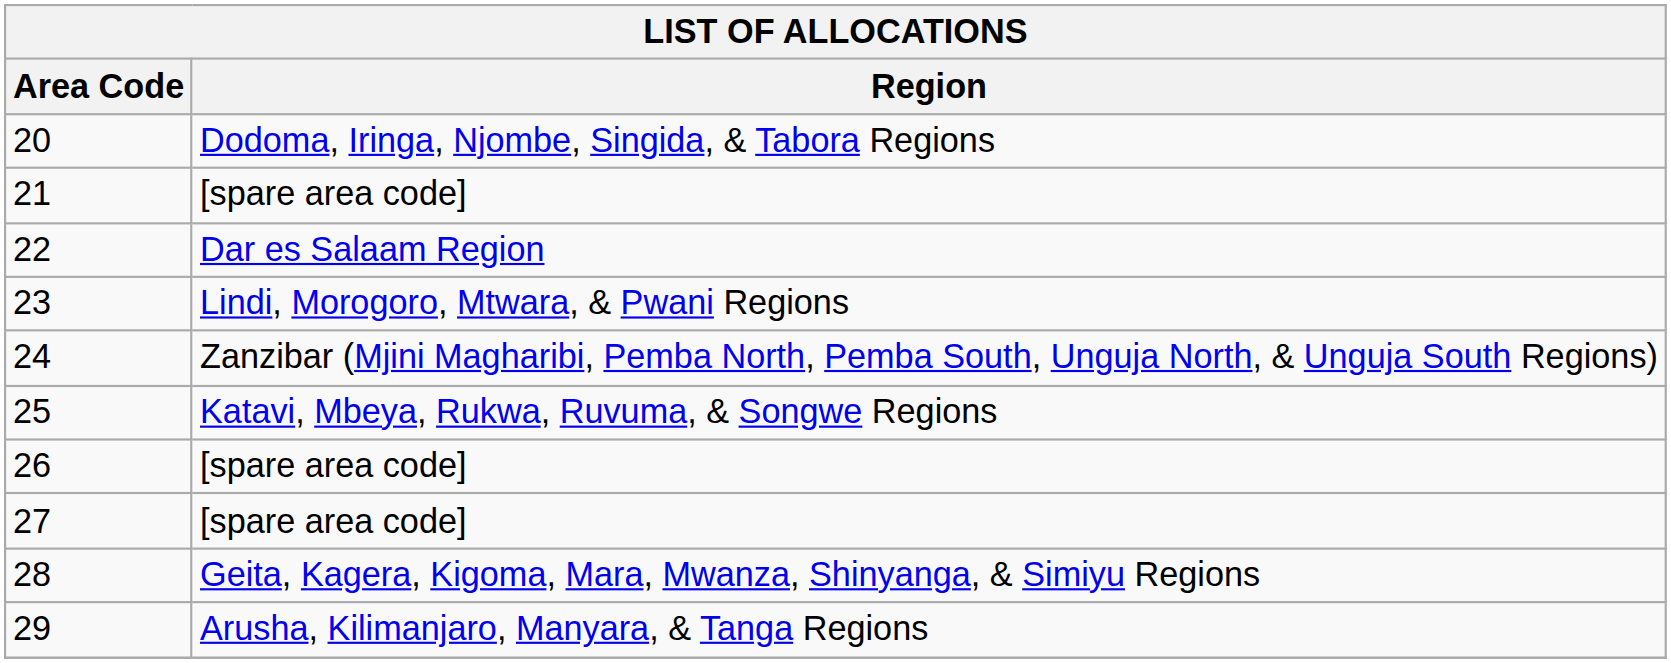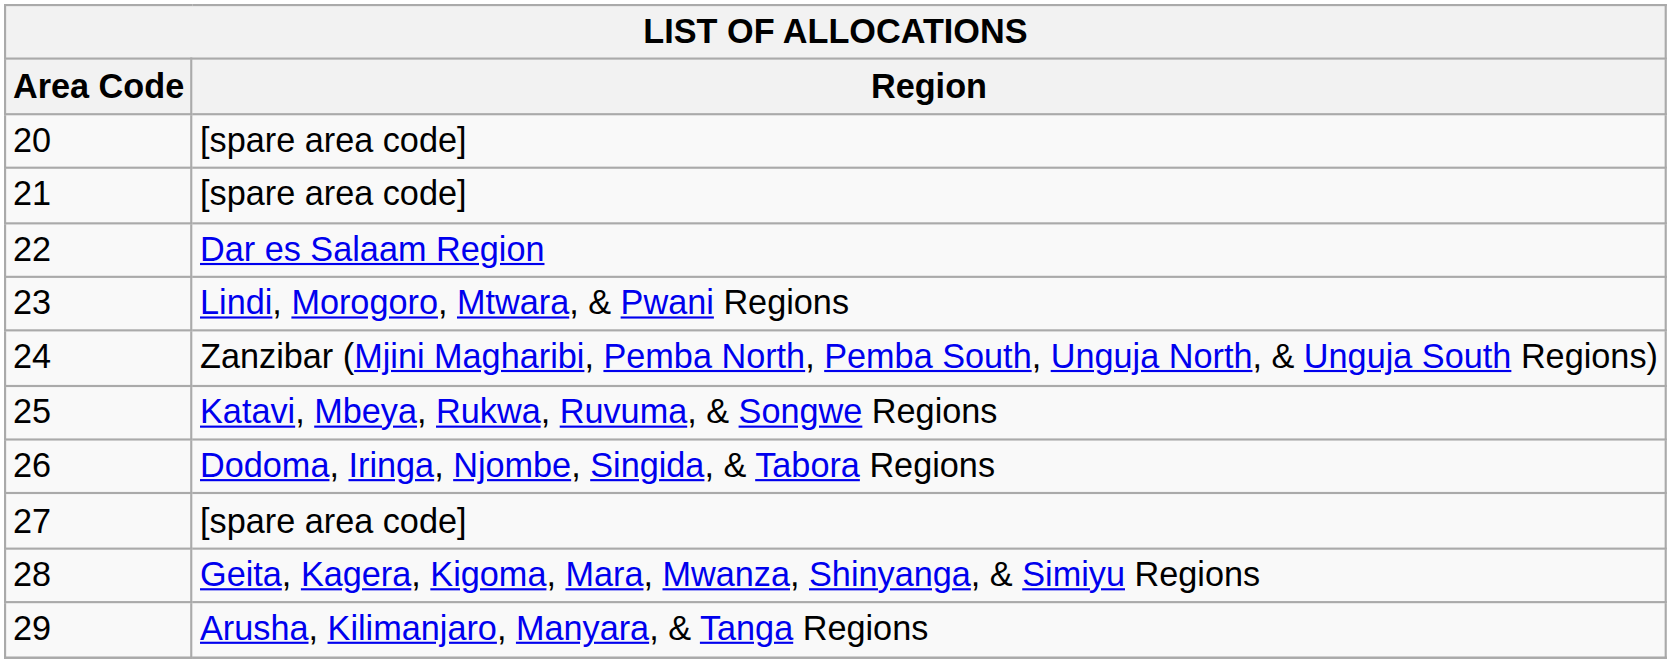20 | Region: Dodoma, Iringa, Njombe, Singida, & Tabora Regions -> [spare area code]
26 | Region: [spare area code] -> Dodoma, Iringa, Njombe, Singida, & Tabora Regions
